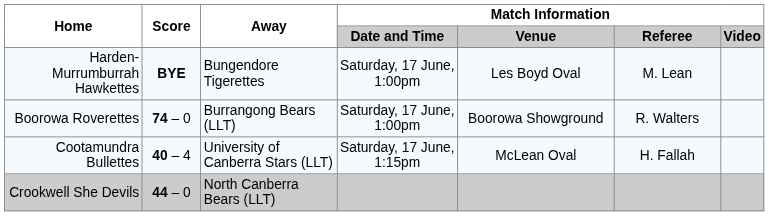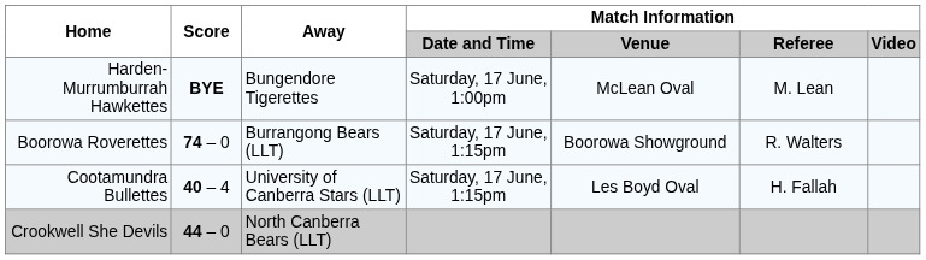Harden-Murrumburrah Hawkettes | Match Information / Venue: Les Boyd Oval -> McLean Oval
Boorowa Roverettes | Match Information / Date and Time: Saturday, 17 June, 1:00pm -> Saturday, 17 June, 1:15pm
Cootamundra Bullettes | Match Information / Venue: McLean Oval -> Les Boyd Oval
